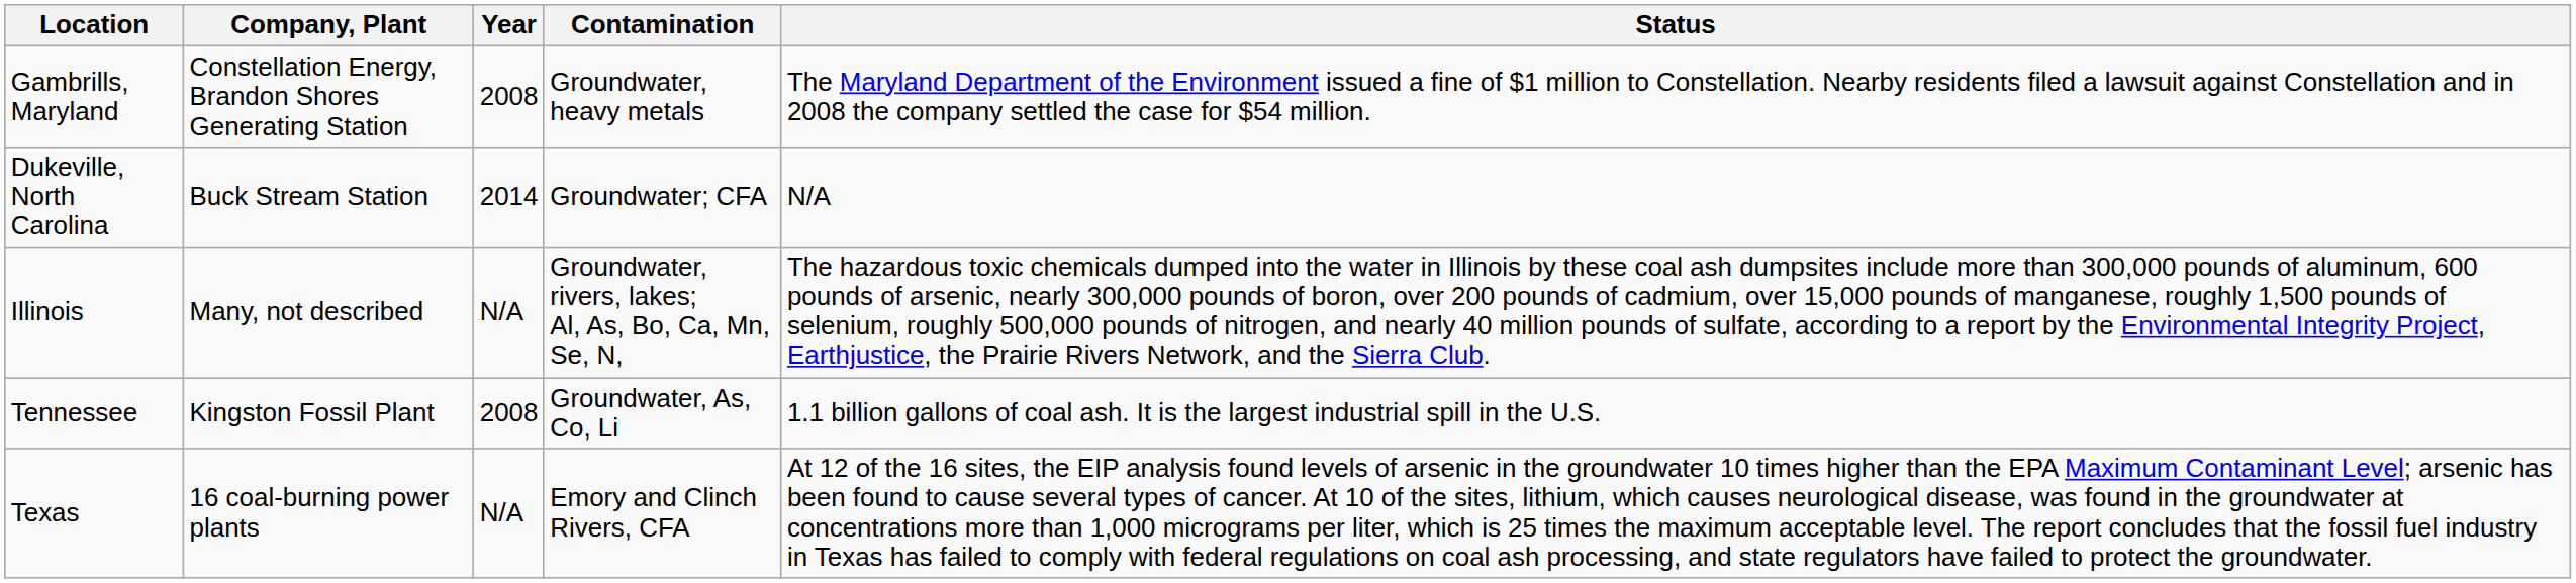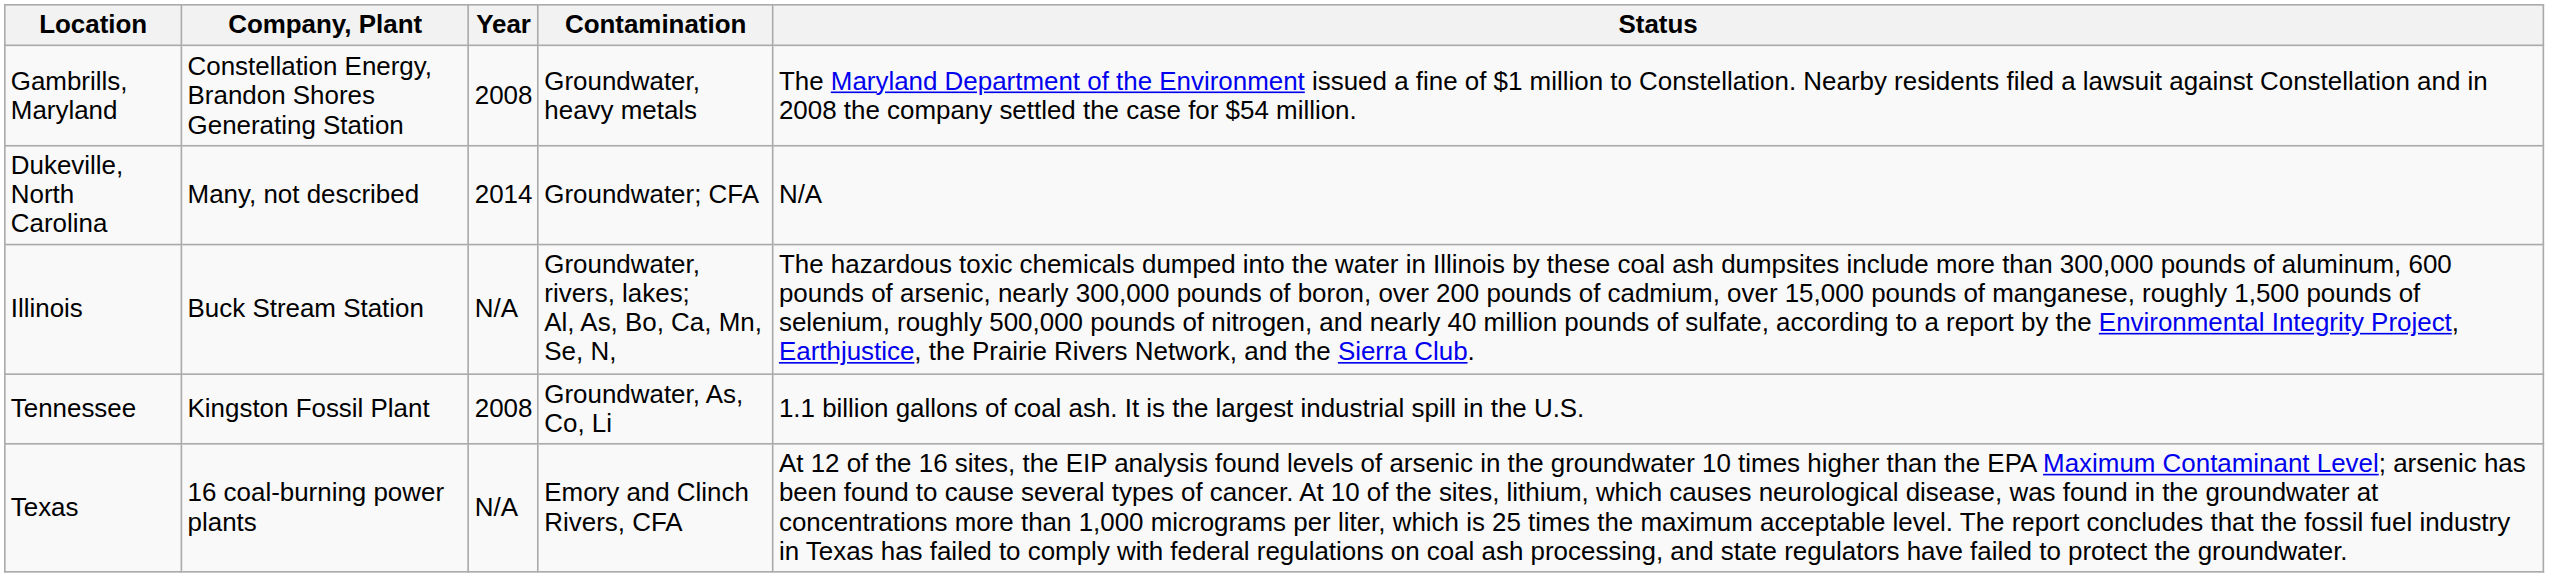Dukeville, North Carolina | Company, Plant: Buck Stream Station -> Many, not described
Illinois | Company, Plant: Many, not described -> Buck Stream Station
